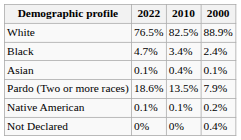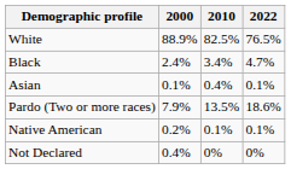columns swapped: 2022 <-> 2000
